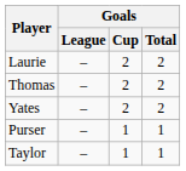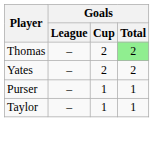- row: Laurie | – | 2 | 2
Thomas | Goals / Total: no background -> lightgreen background
